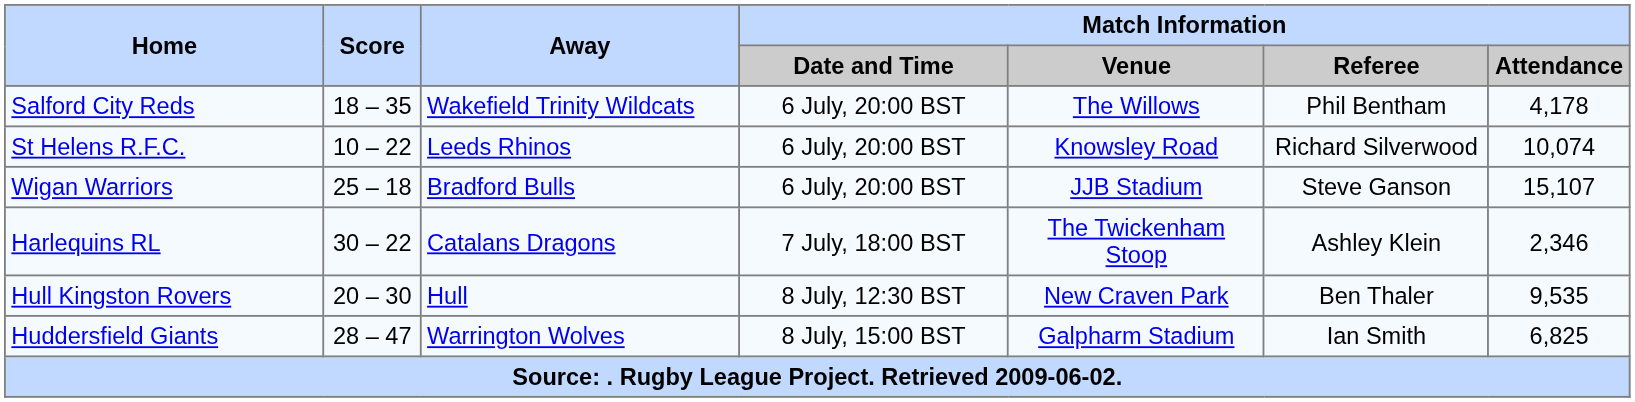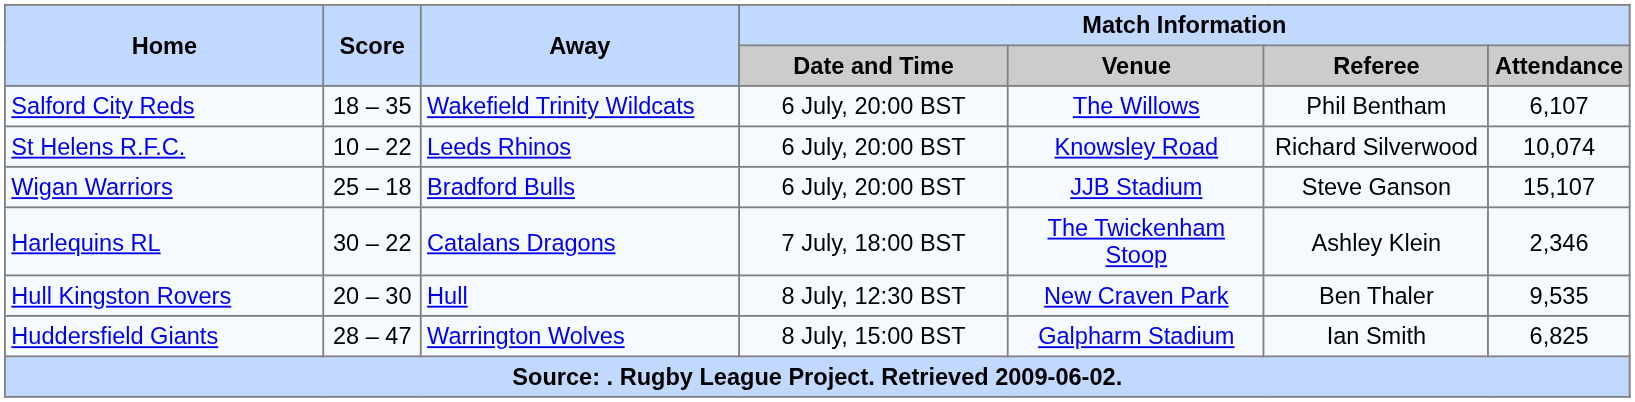Salford City Reds | Match Information / Attendance: 4,178 -> 6,107
